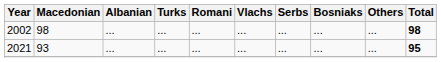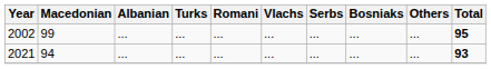2002 | Macedonian: 98 -> 99
2002 | Total: 98 -> 95
2021 | Macedonian: 93 -> 94
2021 | Total: 95 -> 93
